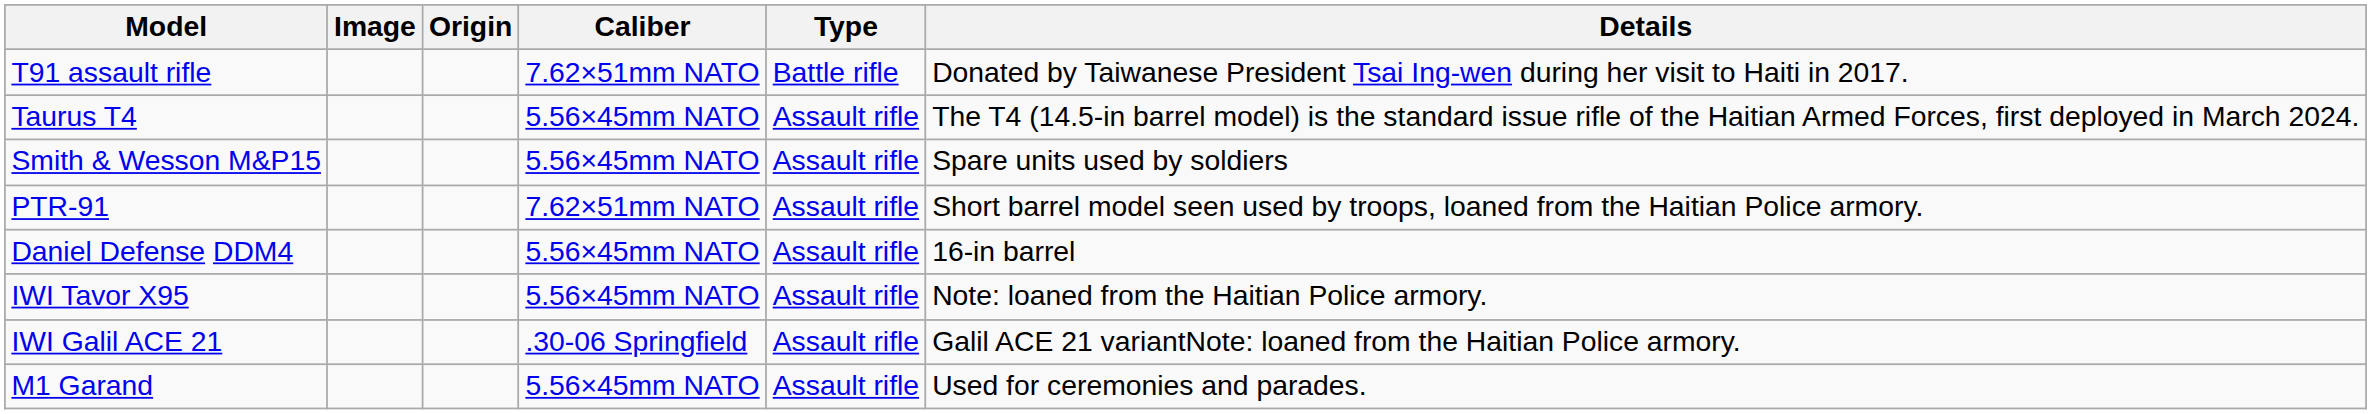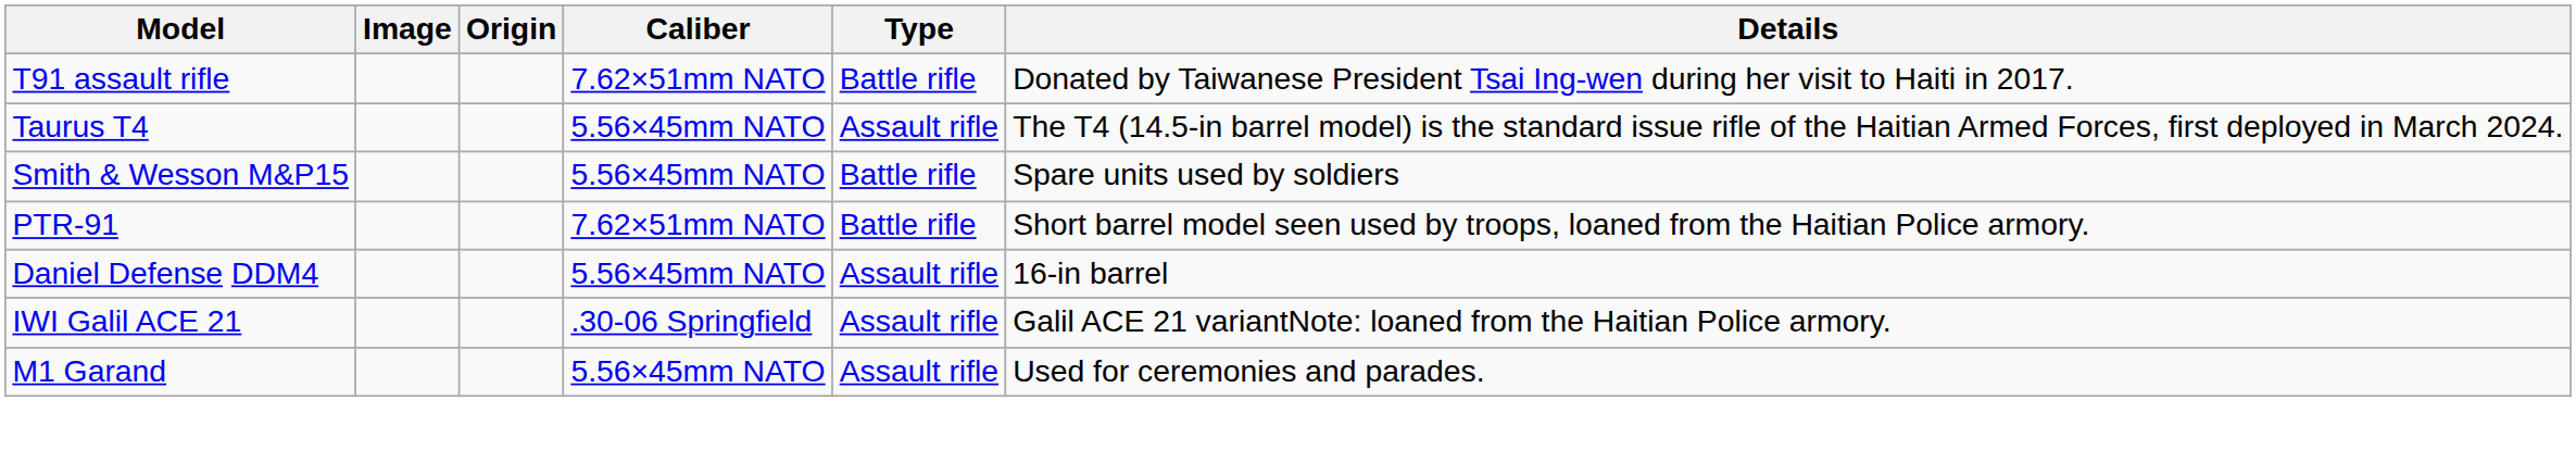Smith & Wesson M&P15 | Type: Assault rifle -> Battle rifle
PTR-91 | Type: Assault rifle -> Battle rifle
- row: IWI Tavor X95 | 5.56×45mm NATO | Assault rifle | Note: loaned from the Haitian Police armory.
